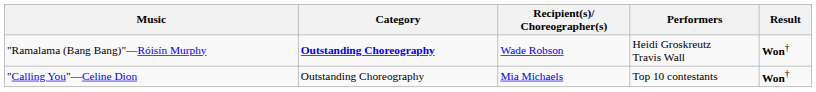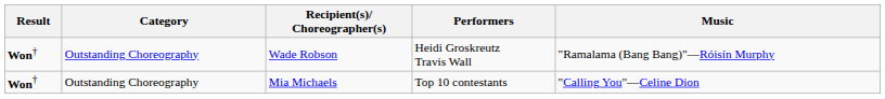columns swapped: Result <-> Music
Wade Robson | Category: bold -> normal
